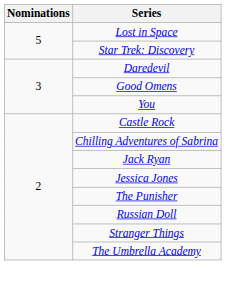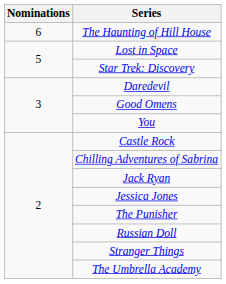+ row: 6 | The Haunting of Hill House
